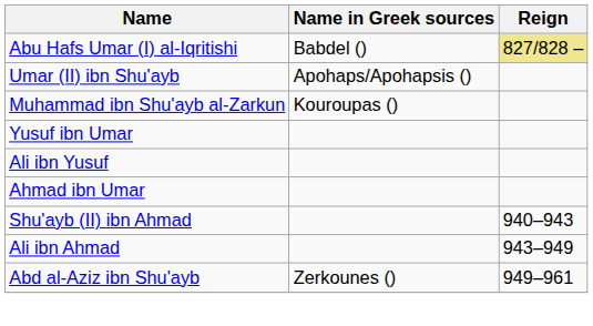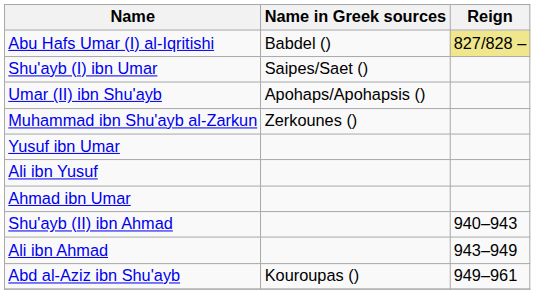+ row: Shu'ayb (I) ibn Umar | Saipes/Saet ()
Muhammad ibn Shu'ayb al-Zarkun | Name in Greek sources: Kouroupas () -> Zerkounes ()
Abd al-Aziz ibn Shu'ayb | Name in Greek sources: Zerkounes () -> Kouroupas ()
